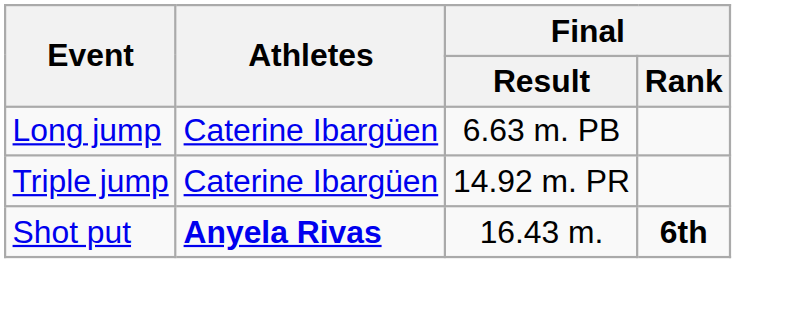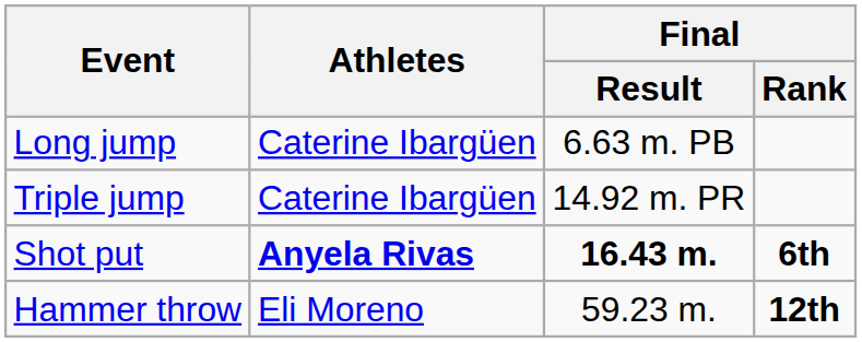Shot put | Final / Result: normal -> bold
+ row: Hammer throw | Eli Moreno | 59.23 m. | 12th
